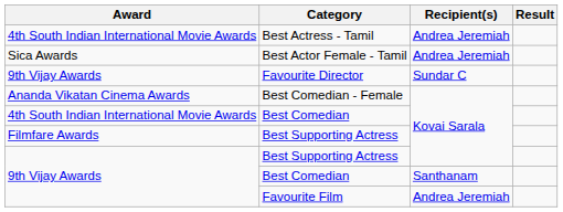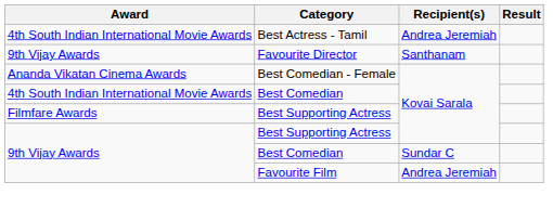- row: Sica Awards | Best Actor Female - Tamil | Andrea Jeremiah
Favourite Director | Recipient(s): Sundar C -> Santhanam
9th Vijay Awards / Best Comedian | Recipient(s): Santhanam -> Sundar C
